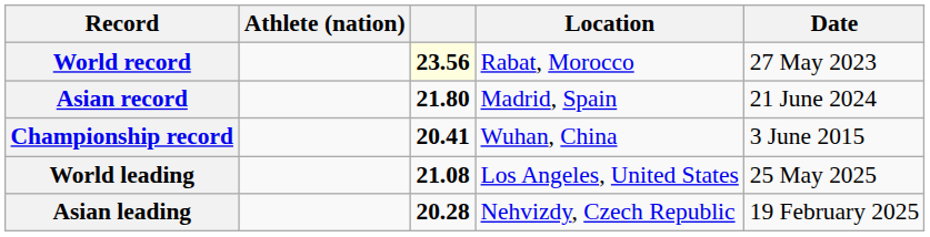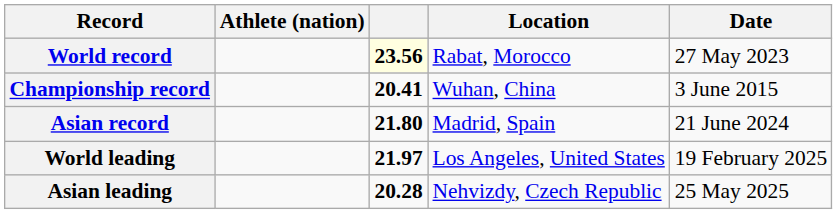rows swapped: Asian record <-> Championship record
World leading | column 3: 21.08 -> 21.97
World leading | Date: 25 May 2025 -> 19 February 2025
Asian leading | Date: 19 February 2025 -> 25 May 2025
